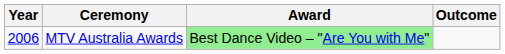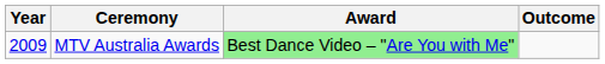MTV Australia Awards | Year: 2006 -> 2009
